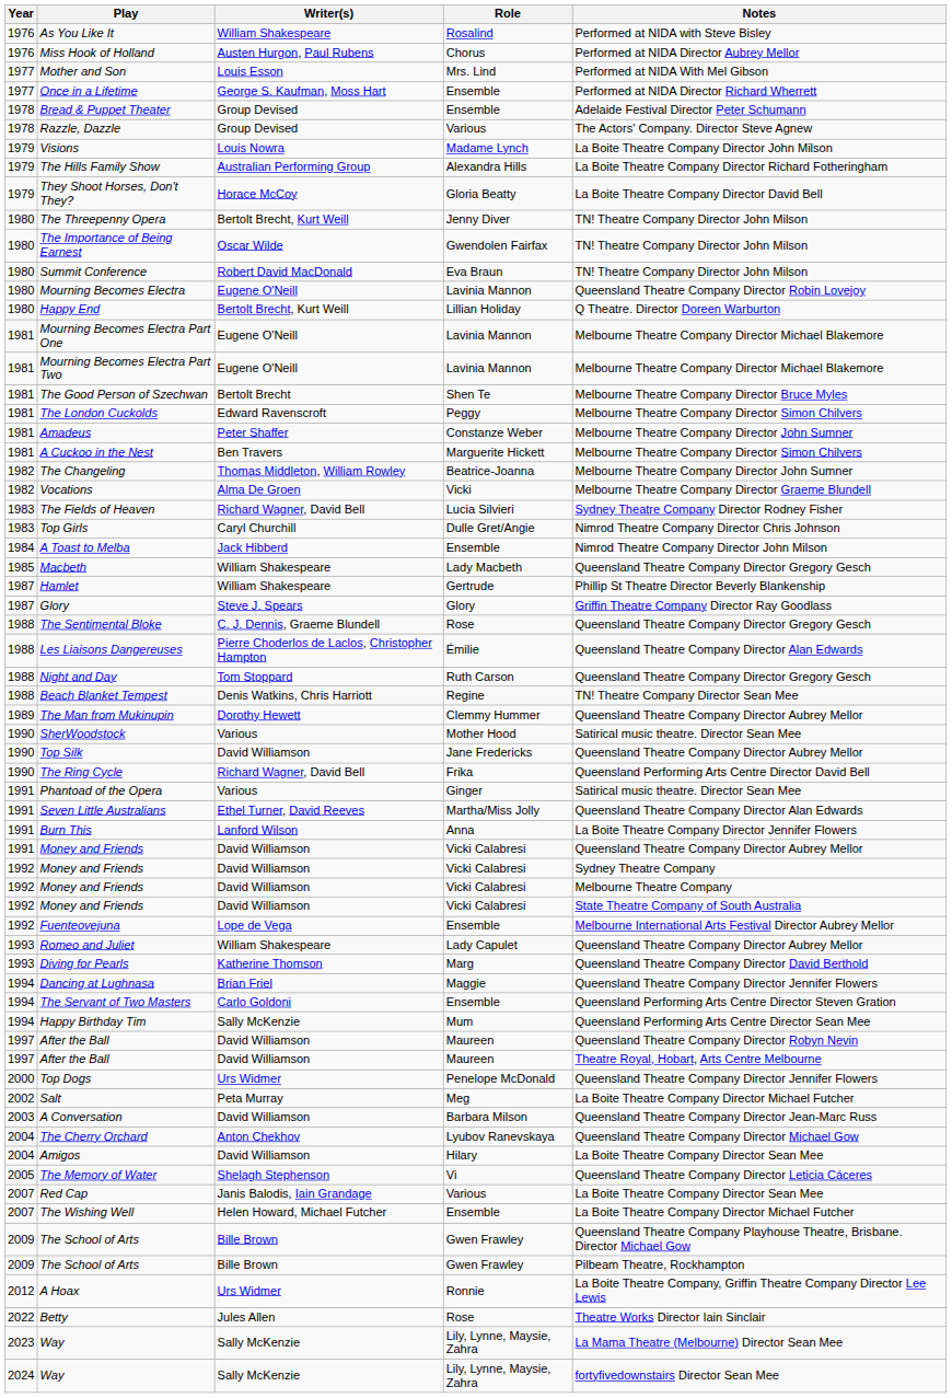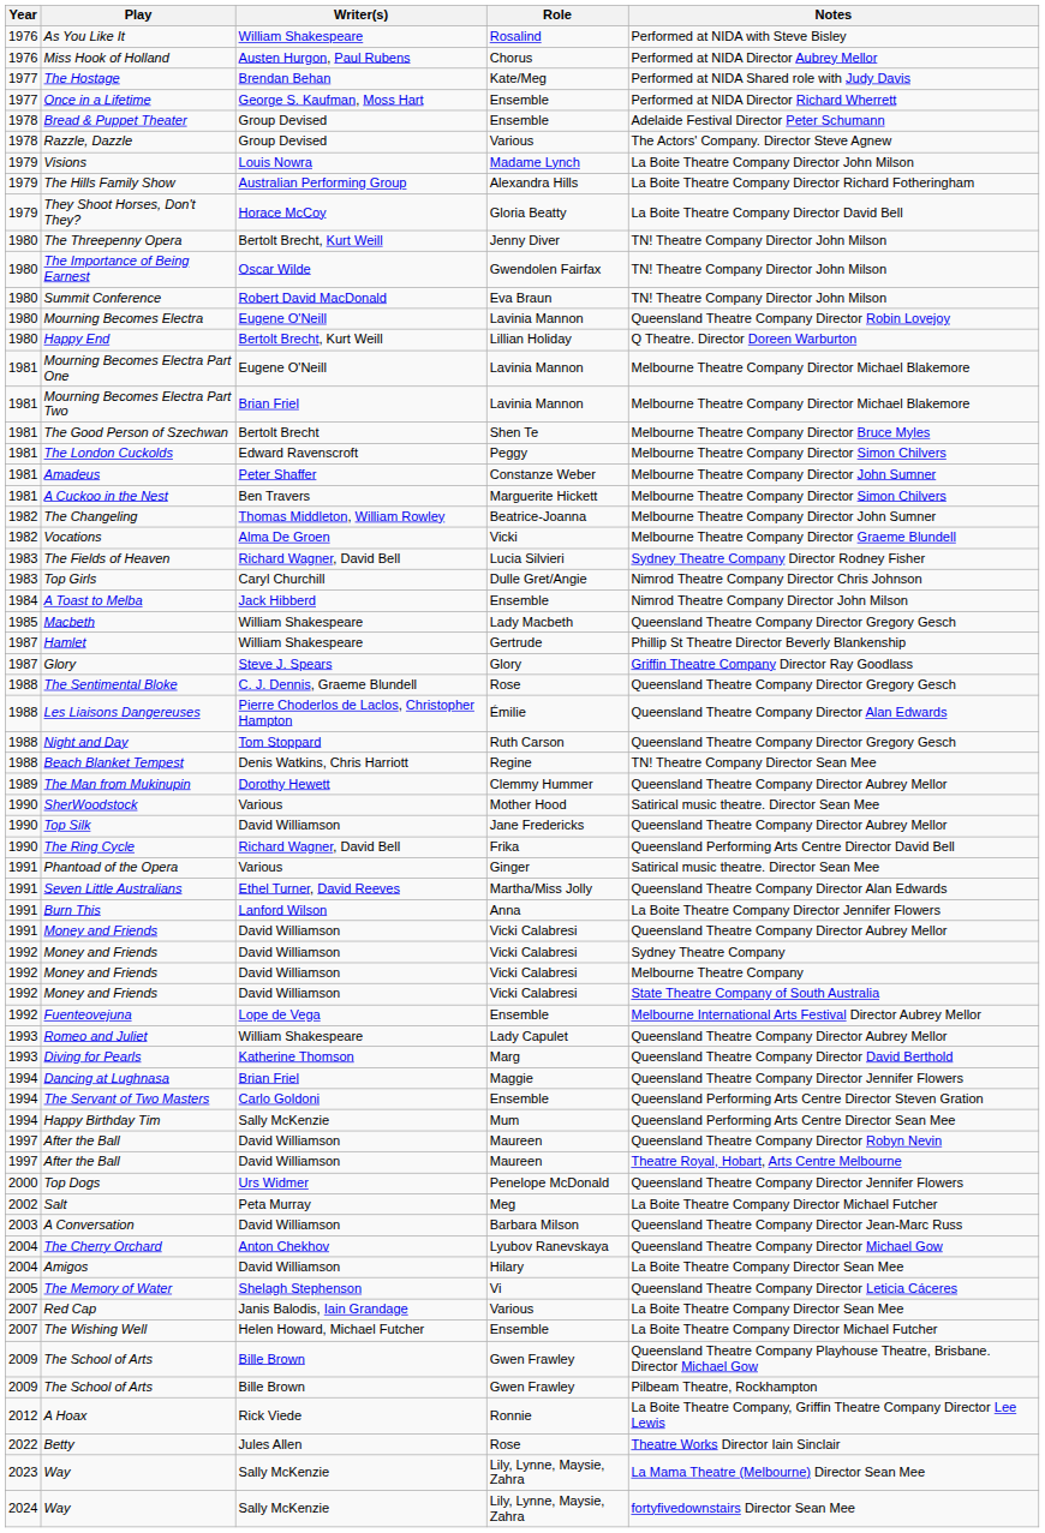- row: 1977 | Mother and Son | Louis Esson | Mrs. Lind | Performed at NIDA With Mel Gibson
+ row: 1977 | The Hostage | Brendan Behan | Kate/Meg | Performed at NIDA Shared role with Judy Davis
Mourning Becomes Electra Part Two | Writer(s): Eugene O'Neill -> Brian Friel
A Hoax | Writer(s): Urs Widmer -> Rick Viede
